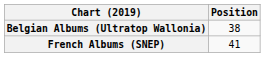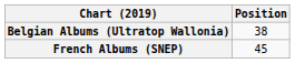French Albums (SNEP) | Position: 41 -> 45
